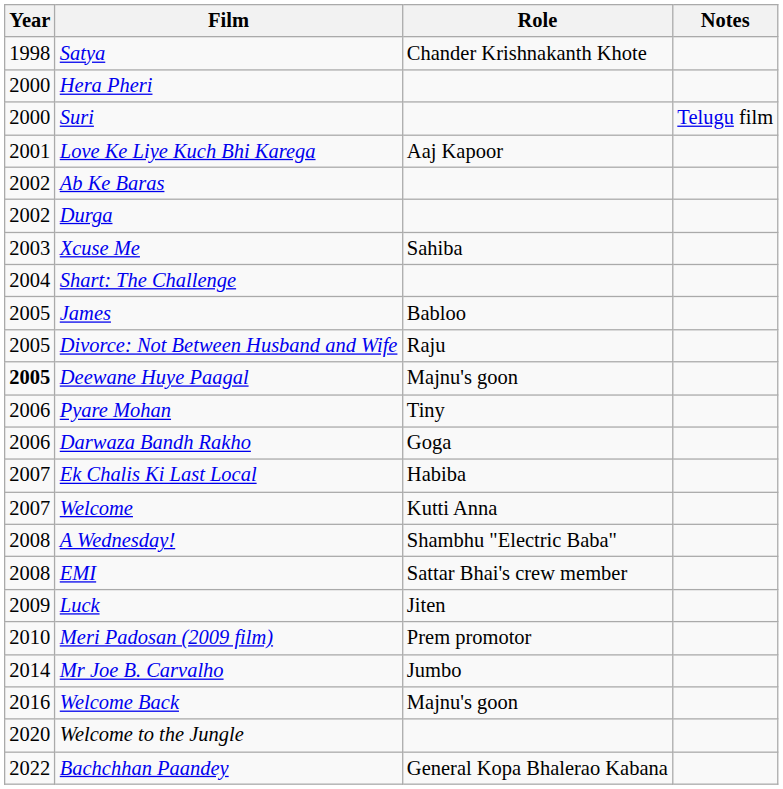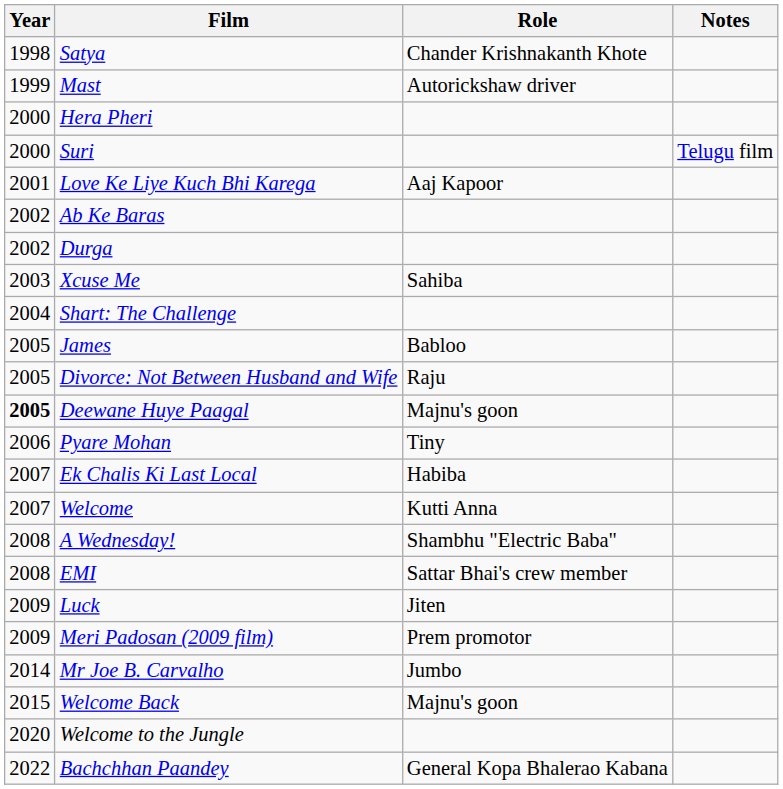+ row: 1999 | Mast | Autorickshaw driver
- row: 2006 | Darwaza Bandh Rakho | Goga
Meri Padosan (2009 film) | Year: 2010 -> 2009
Welcome Back | Year: 2016 -> 2015
